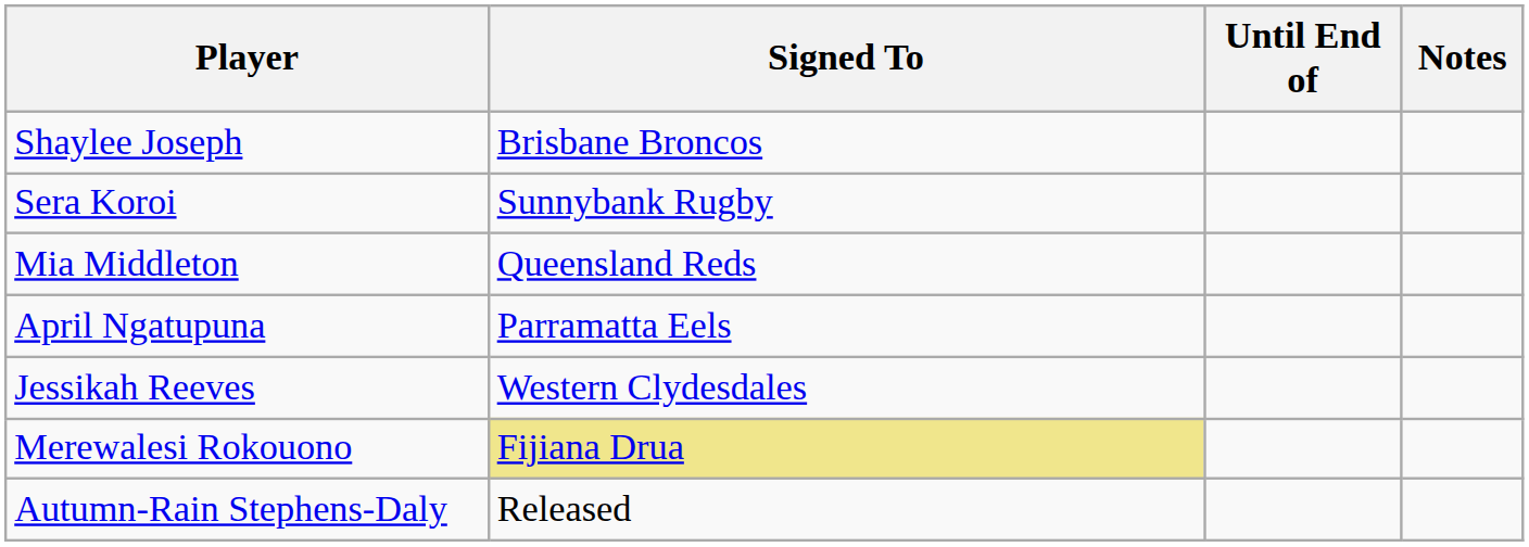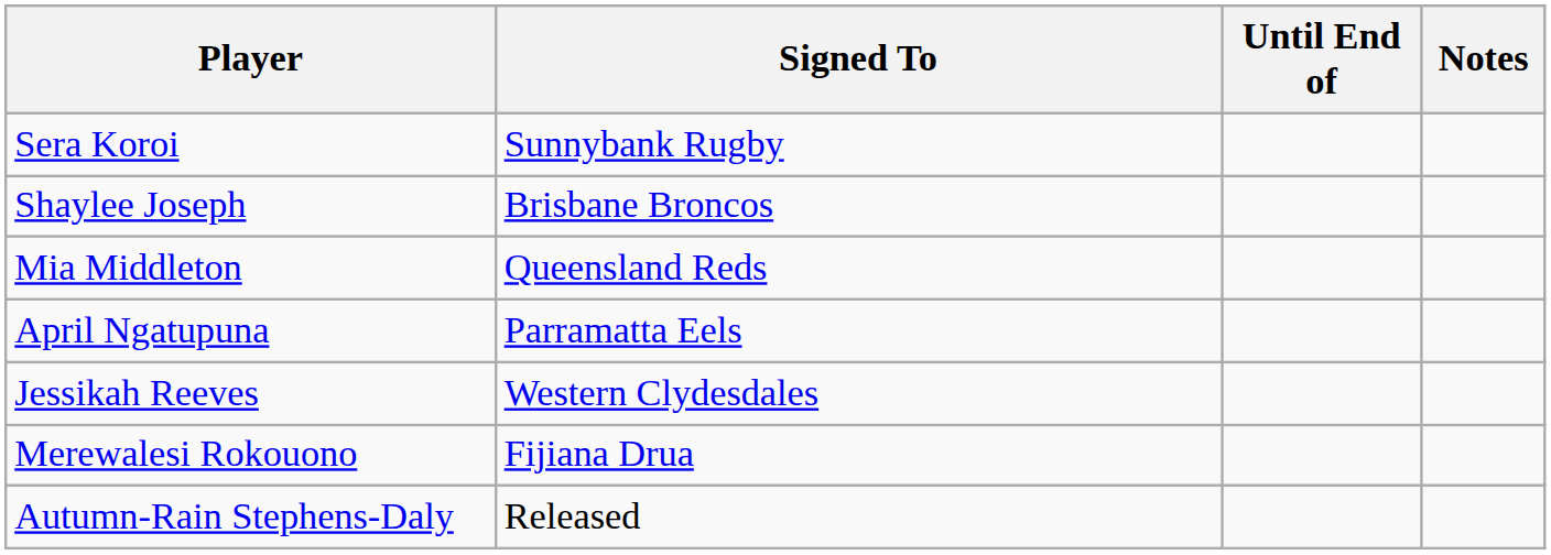rows swapped: Shaylee Joseph <-> Sera Koroi
Merewalesi Rokouono | Signed To: khaki background -> no background
